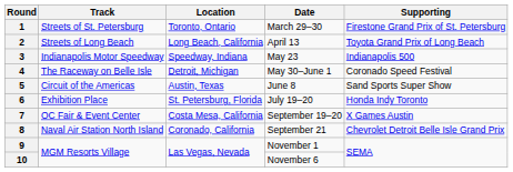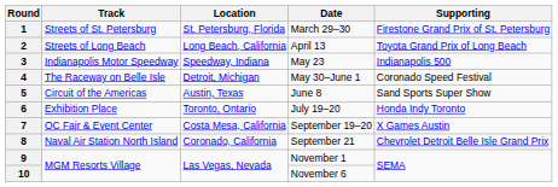1 | Location: Toronto, Ontario -> St. Petersburg, Florida
6 | Location: St. Petersburg, Florida -> Toronto, Ontario
